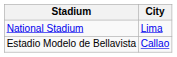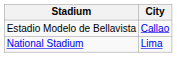rows swapped: National Stadium <-> Estadio Modelo de Bellavista
